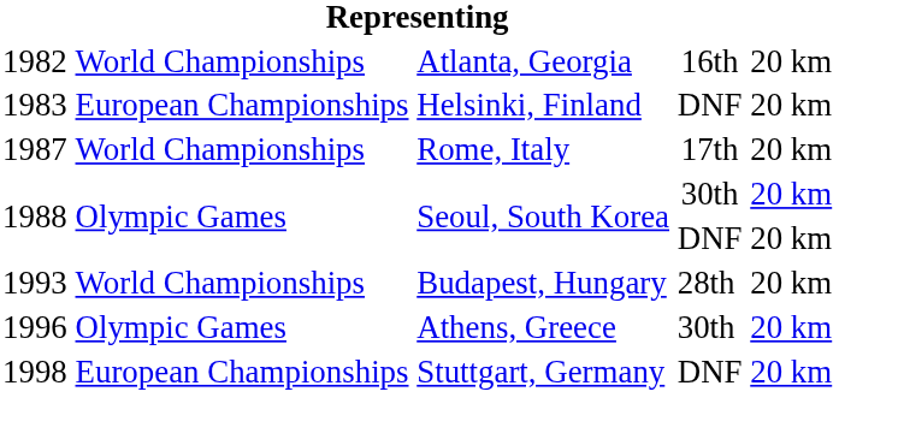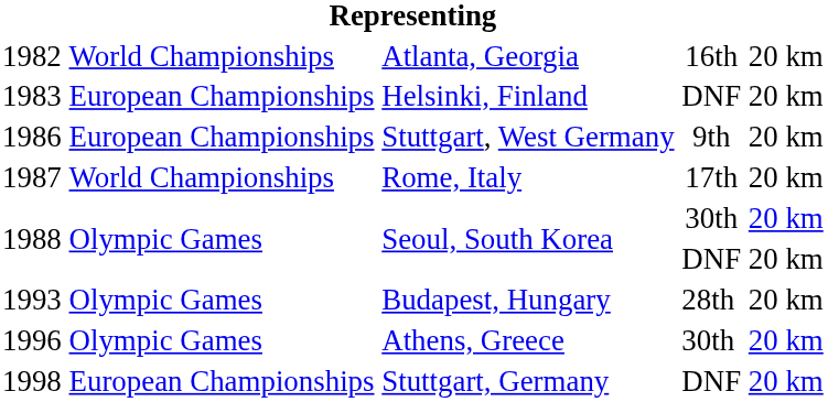+ row: 1986 | European Championships | Stuttgart, West Germany | 9th | 20 km
1993 | column 2: World Championships -> Olympic Games
